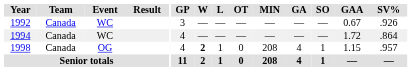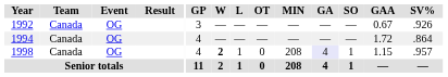1992 | Event: WC -> OG
1994 | Event: WC -> OG
1998 | GA: no background -> lavender background
